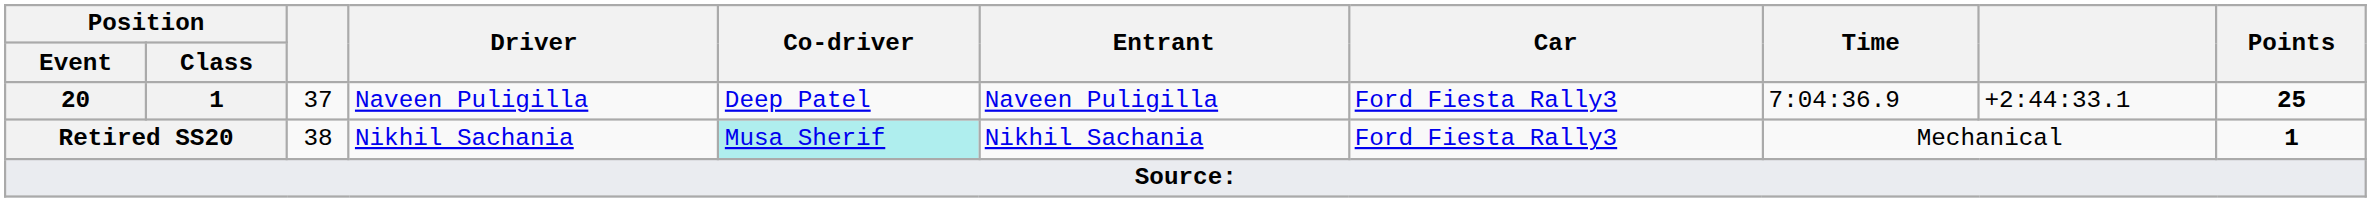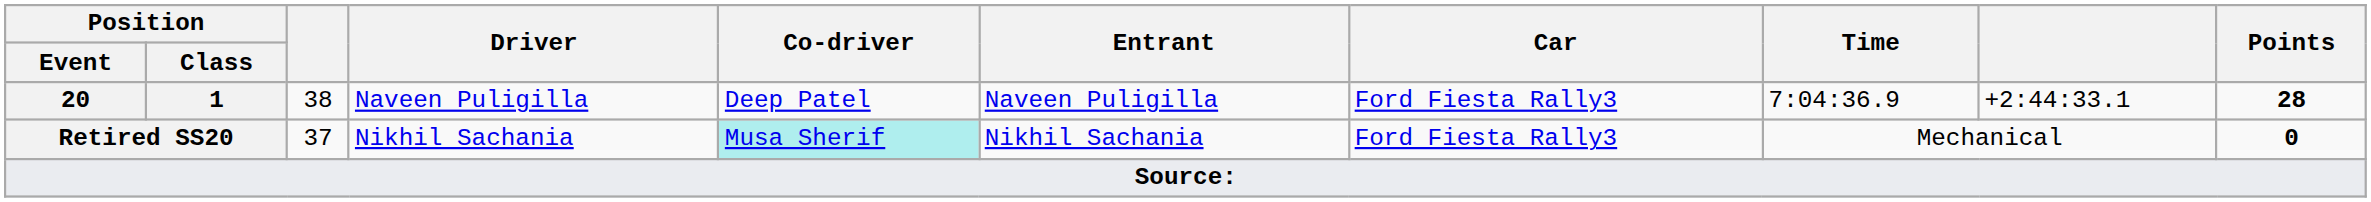20 | column 3: 37 -> 38
20 | Points: 25 -> 28
Retired SS20 | column 3: 38 -> 37
Retired SS20 | Points: 1 -> 0
